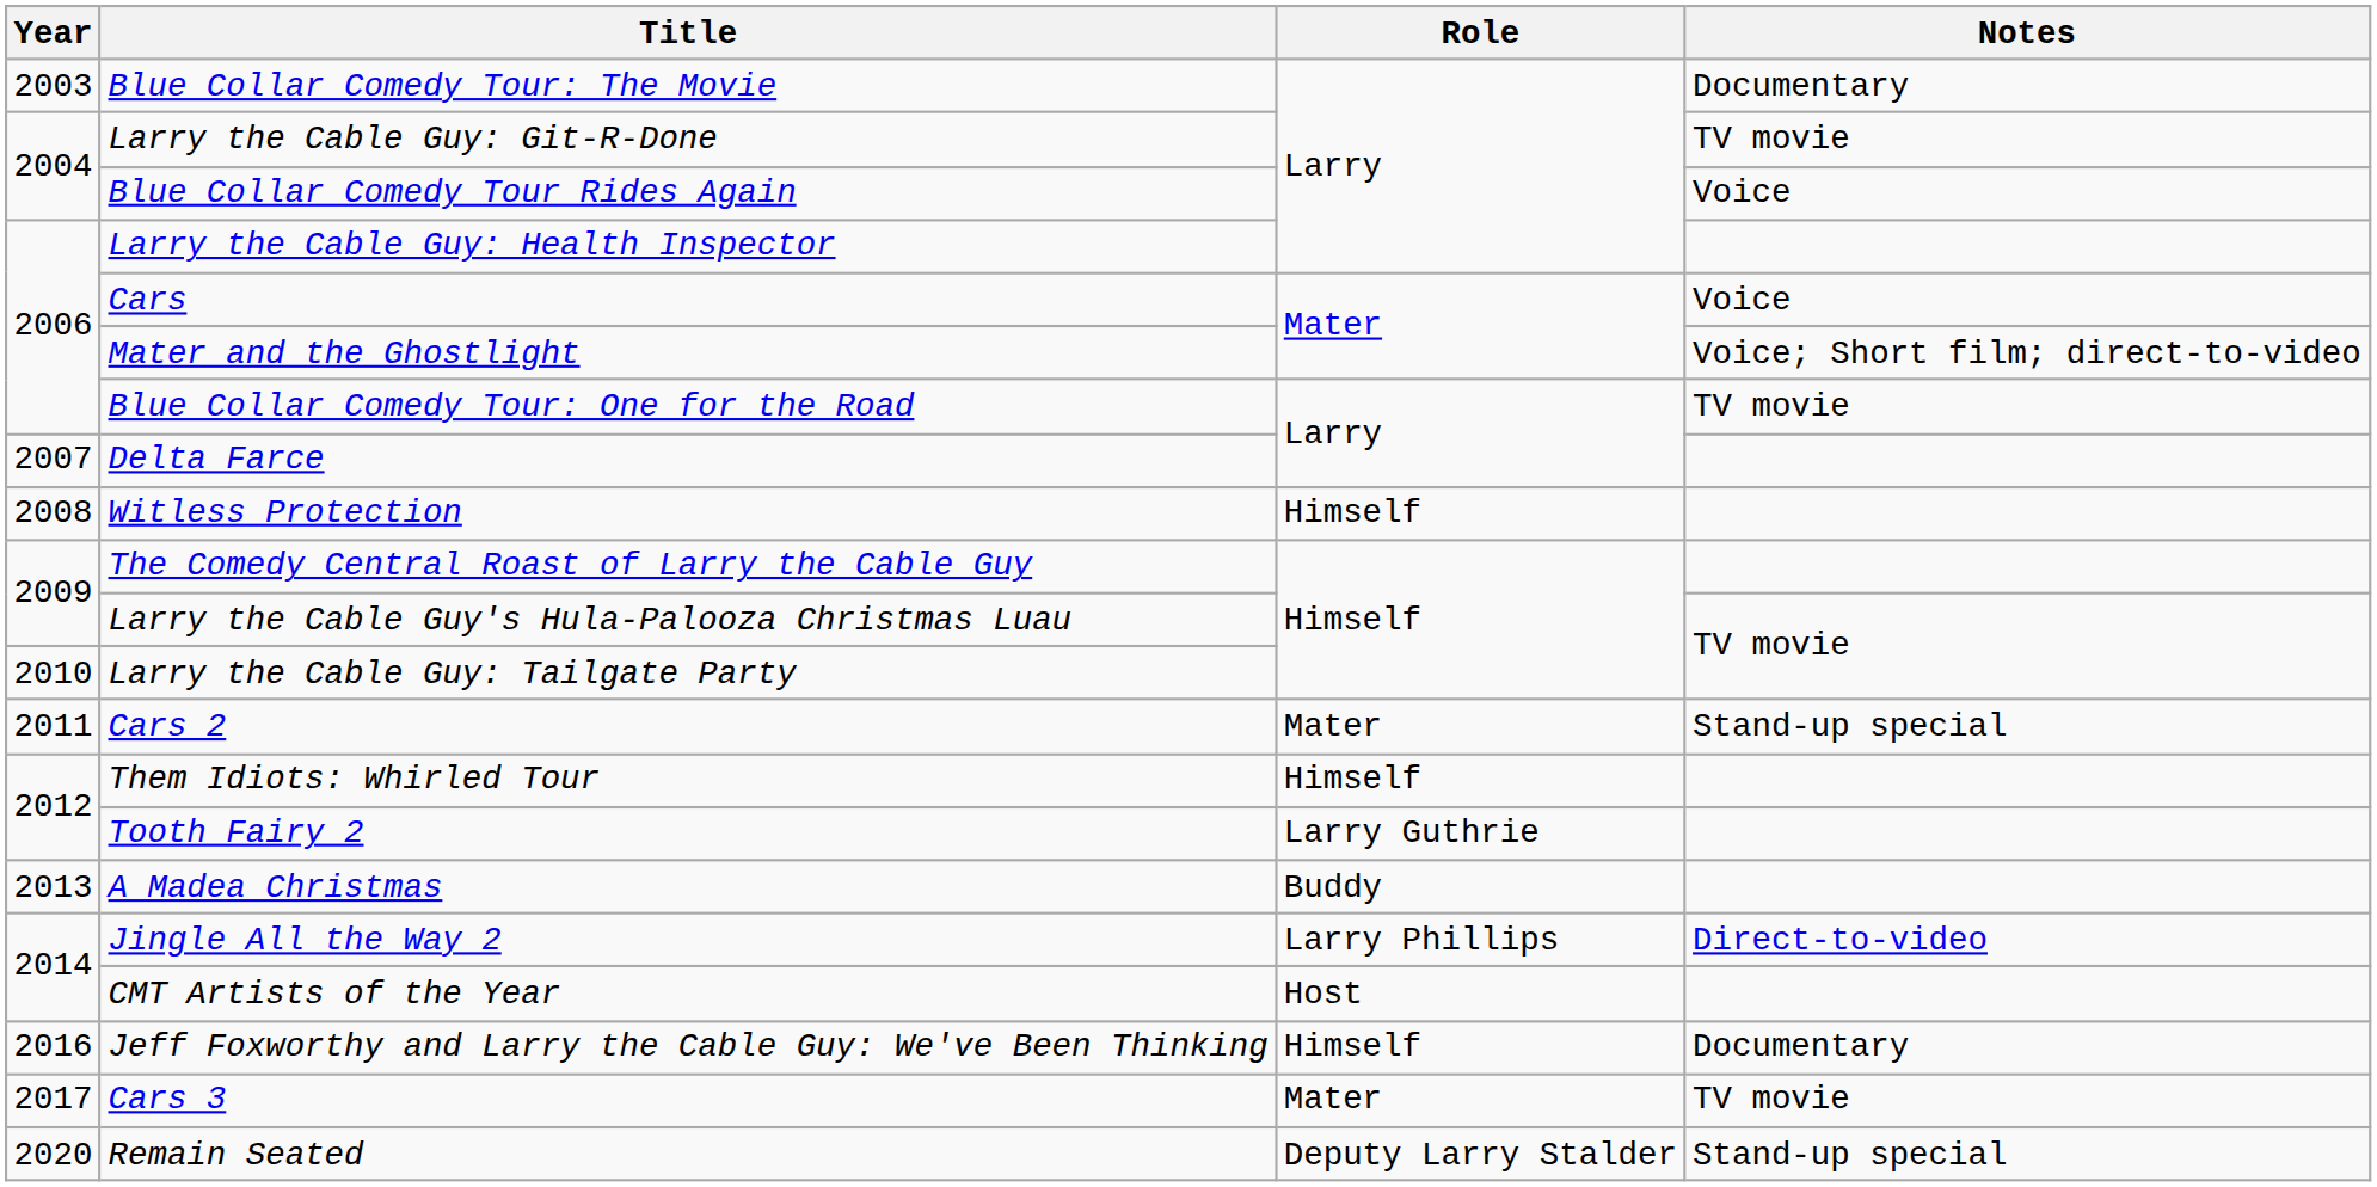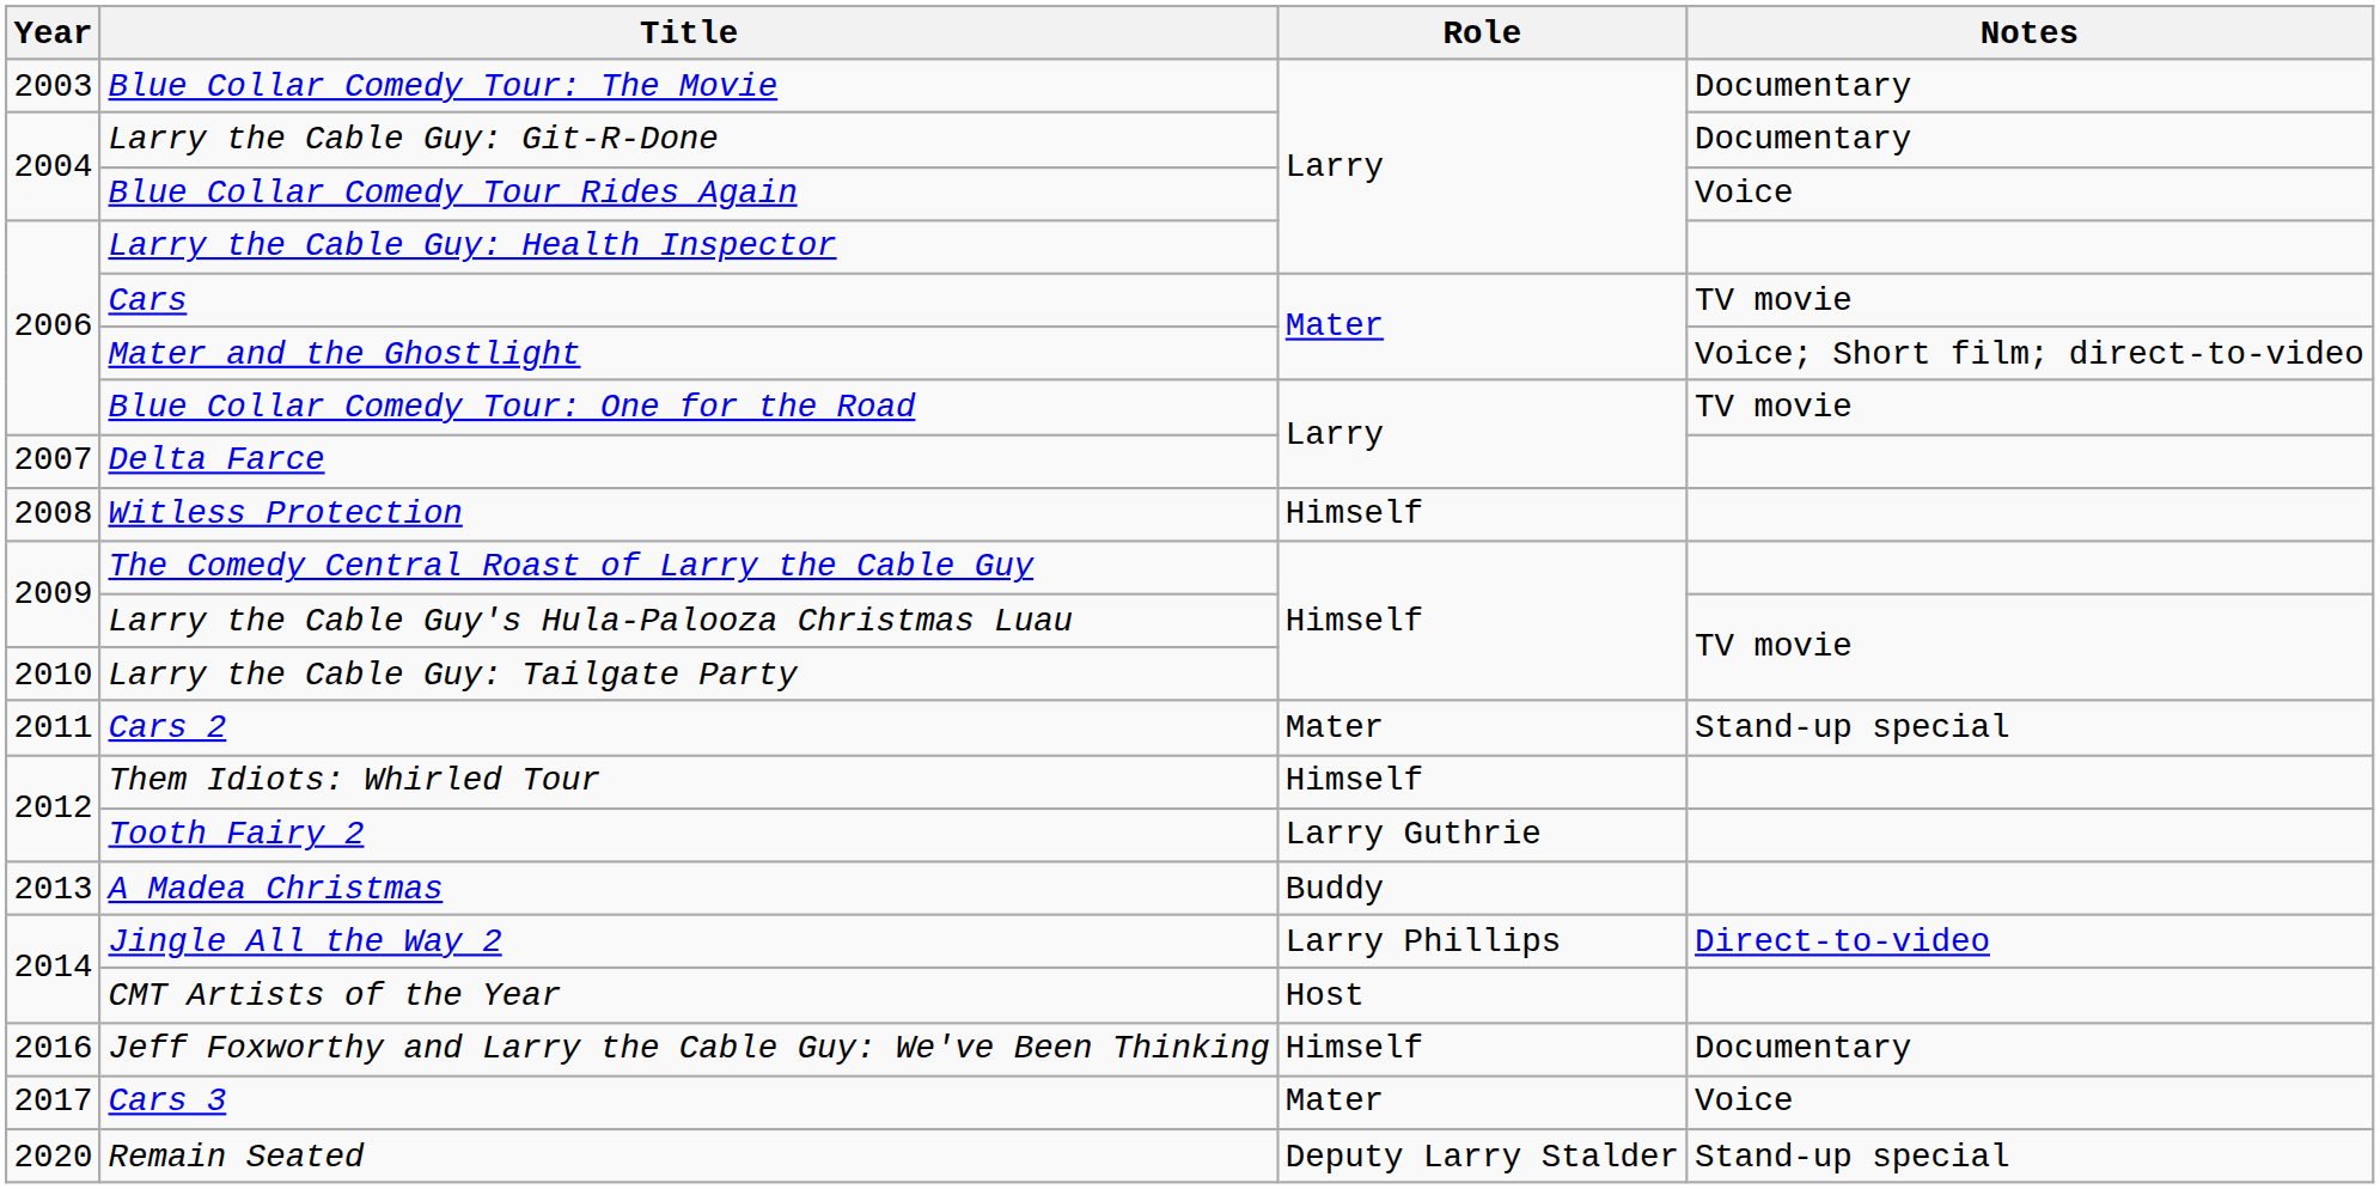Larry the Cable Guy: Git-R-Done | Notes: TV movie -> Documentary
Cars | Notes: Voice -> TV movie
Cars 3 | Notes: TV movie -> Voice
